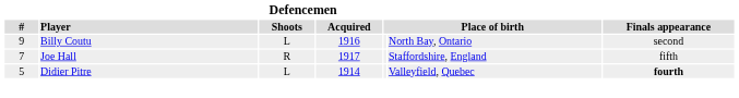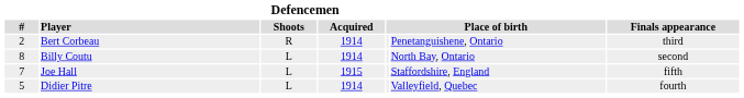+ row: 2 | Bert Corbeau | R | 1914 | Penetanguishene, Ontario | third
Billy Coutu | Defencemen / #: 9 -> 8
Billy Coutu | Defencemen / Acquired: 1916 -> 1914
Joe Hall | Defencemen / Shoots: R -> L
Joe Hall | Defencemen / Acquired: 1917 -> 1915
Didier Pitre | Finals appearance: bold -> normal
